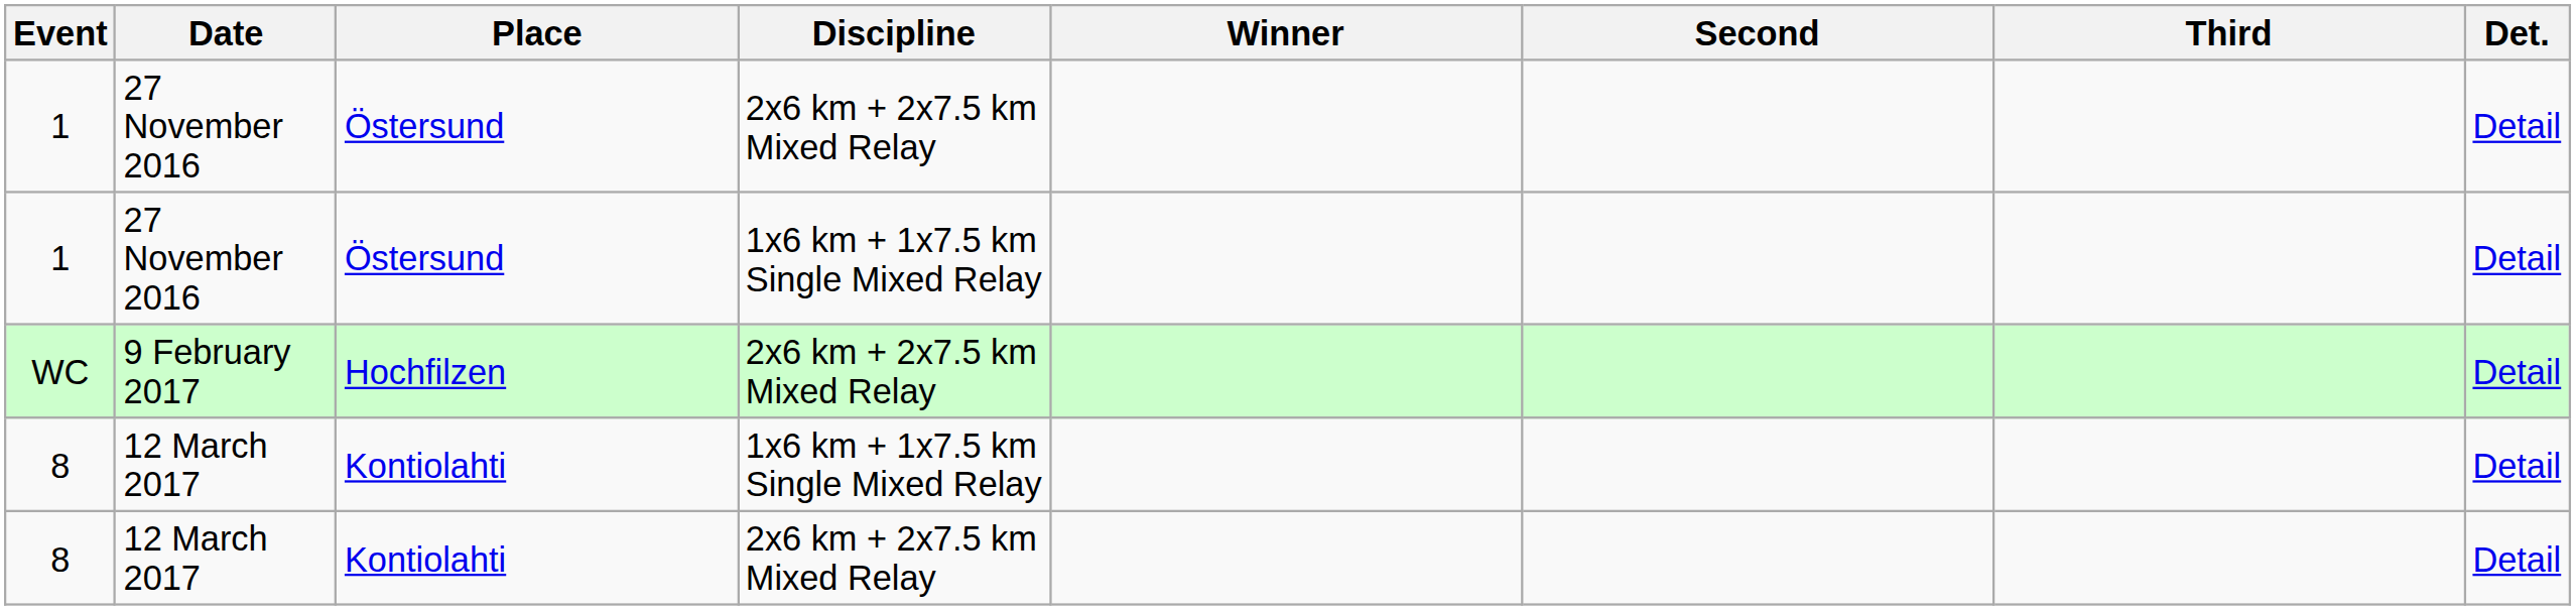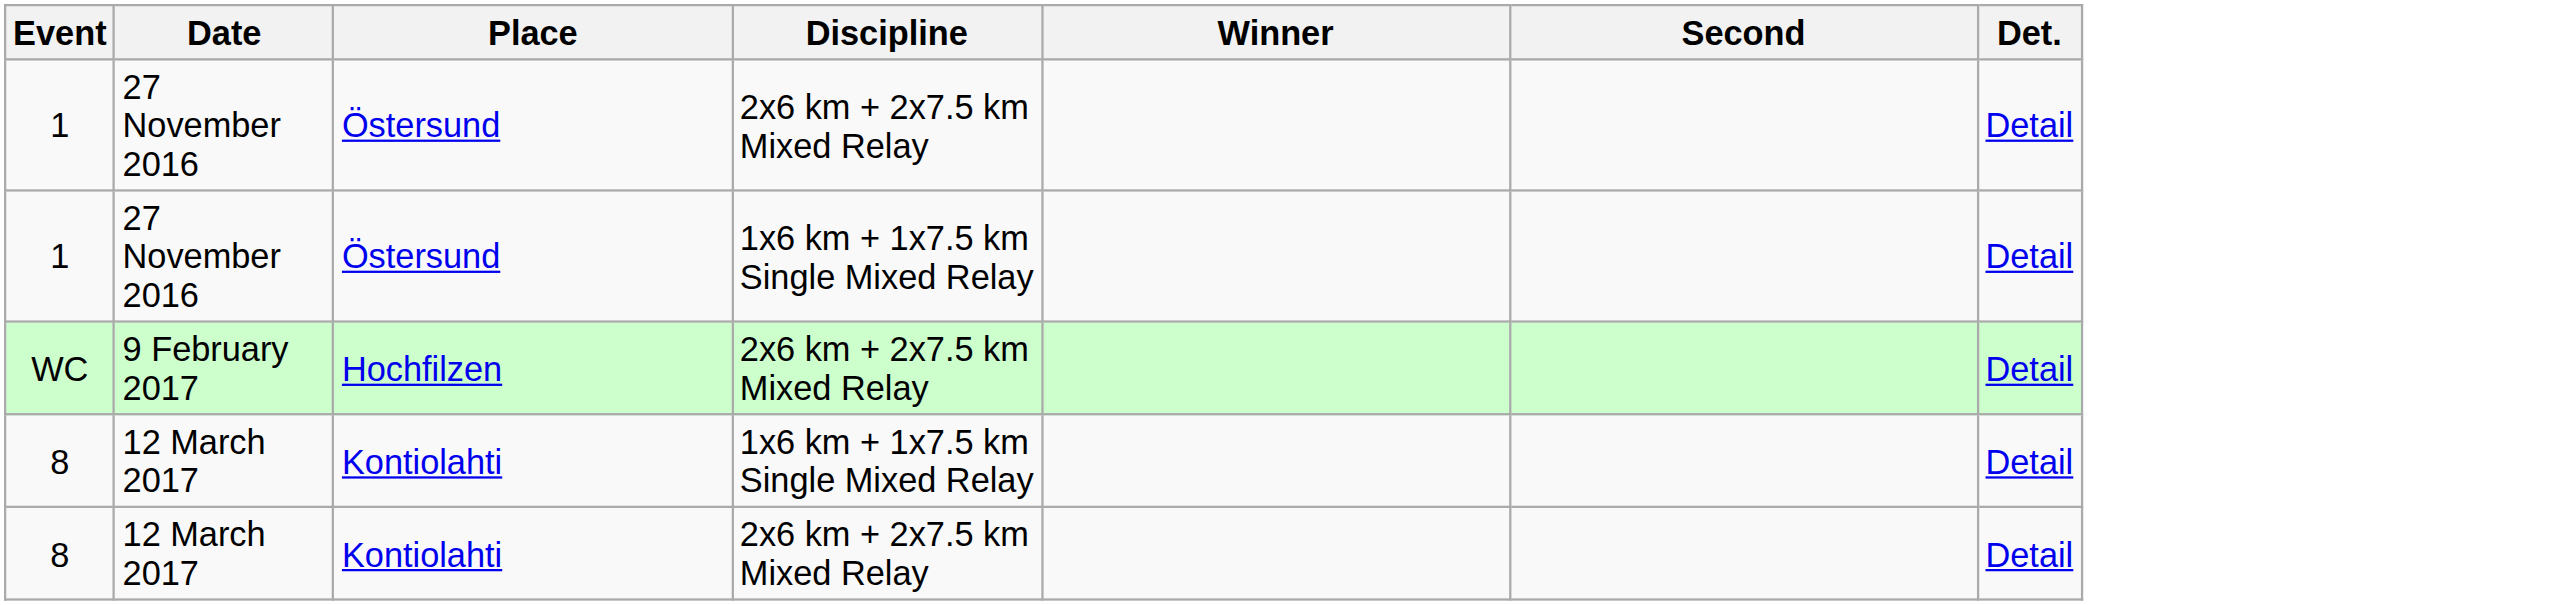- column: Third
